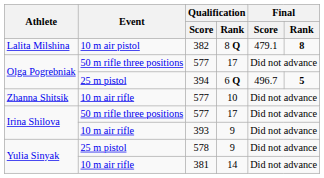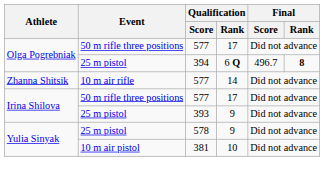- row: Lalita Milshina | 10 m air pistol | 382 | 8 Q | 479.1 | 8
394 | Final / Rank: 5 -> 8
Zhanna Shitsik / 577 | Qualification / Rank: 10 -> 14
393 | Event: 10 m air rifle -> 25 m pistol
381 | Event: 10 m air rifle -> 10 m air pistol
381 | Qualification / Rank: 14 -> 10
